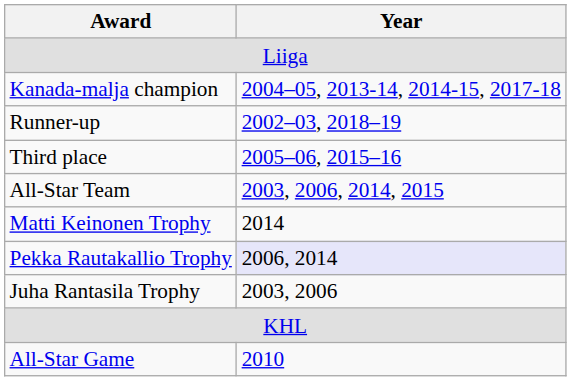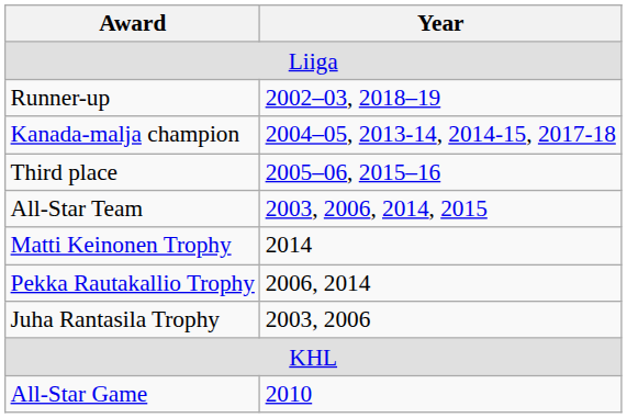rows swapped: Kanada-malja champion <-> Runner-up
Pekka Rautakallio Trophy | Year: lavender background -> no background
